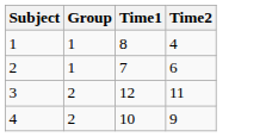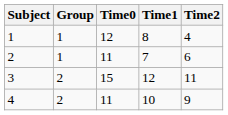+ column: Time0 | 12 | 11 | 15 | 11
